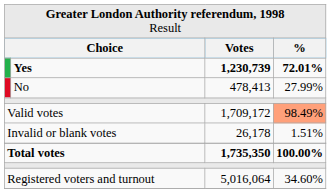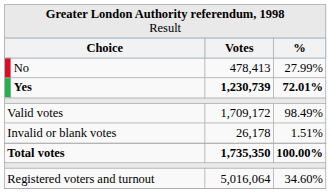rows swapped: Yes <-> No
Valid votes | column 4: lightsalmon background -> no background
